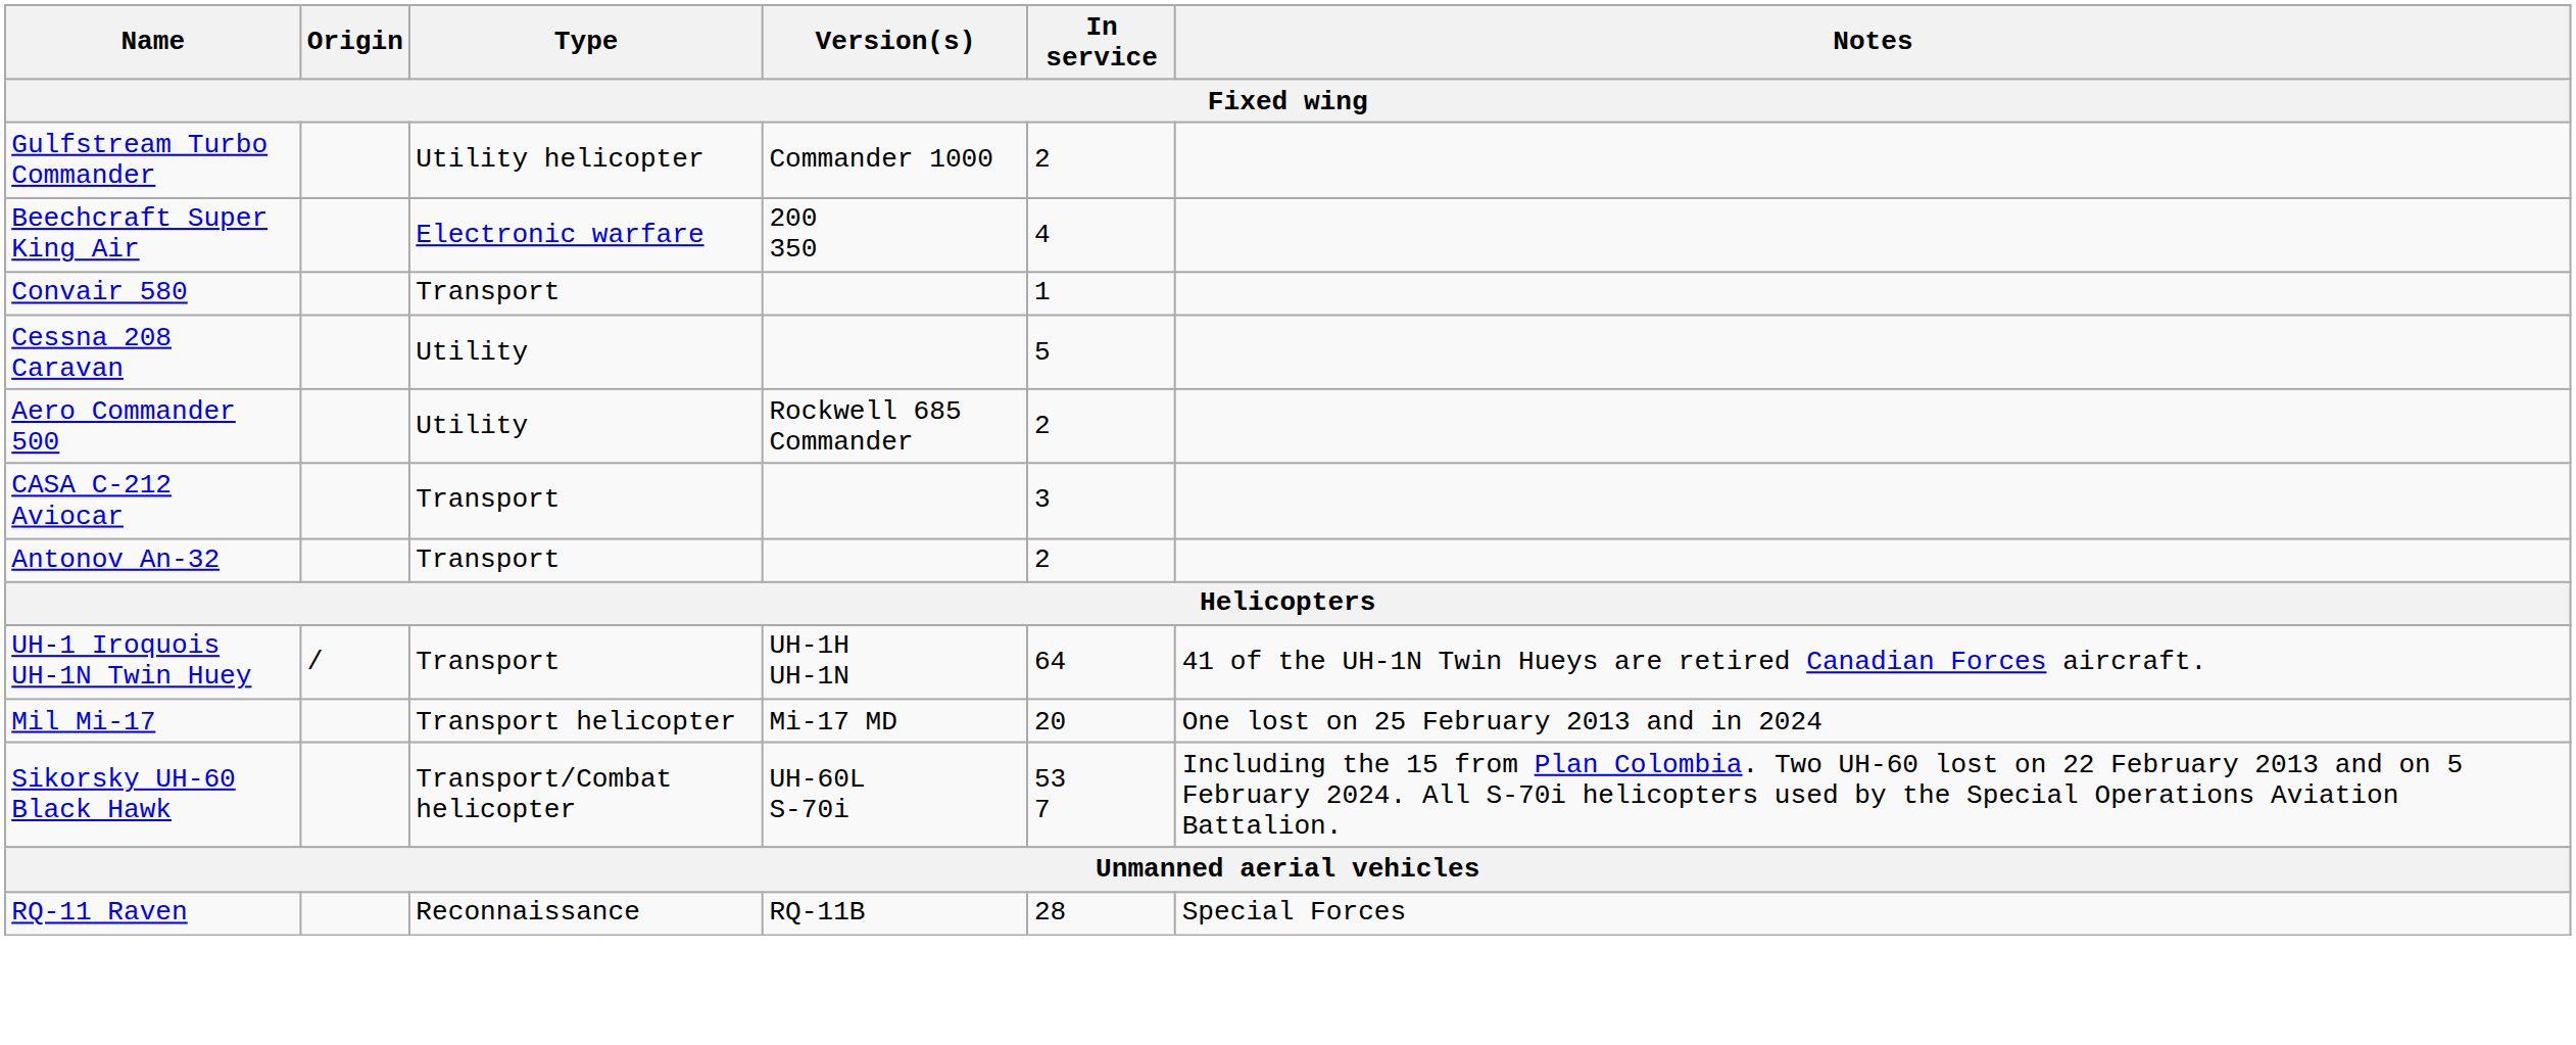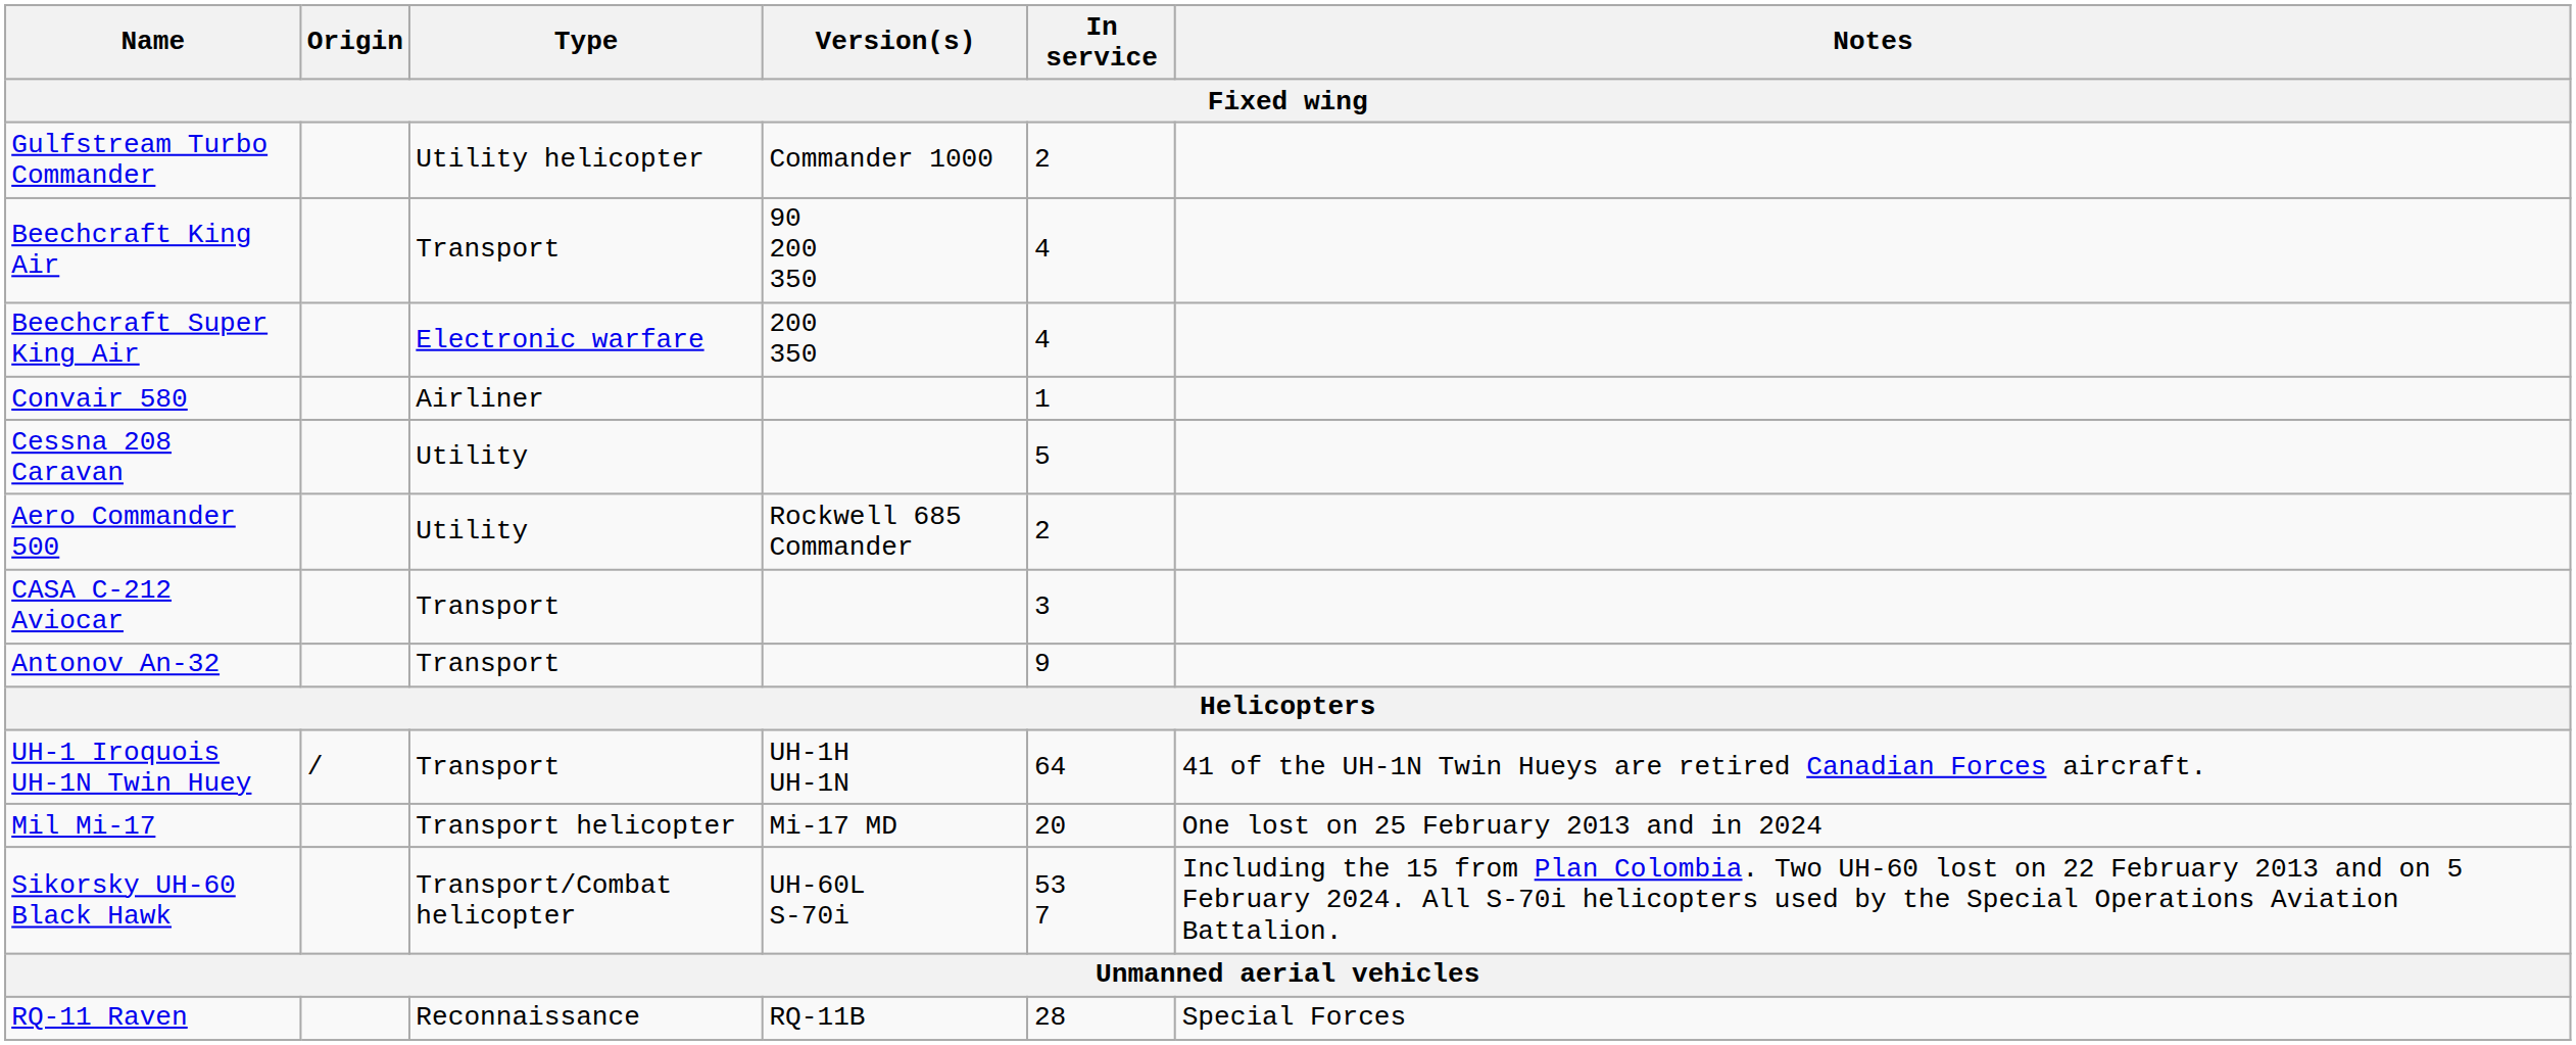+ row: Beechcraft King Air | Transport | 90 200 350 | 4
Convair 580 | Type: Transport -> Airliner
Antonov An-32 | In service: 2 -> 9
